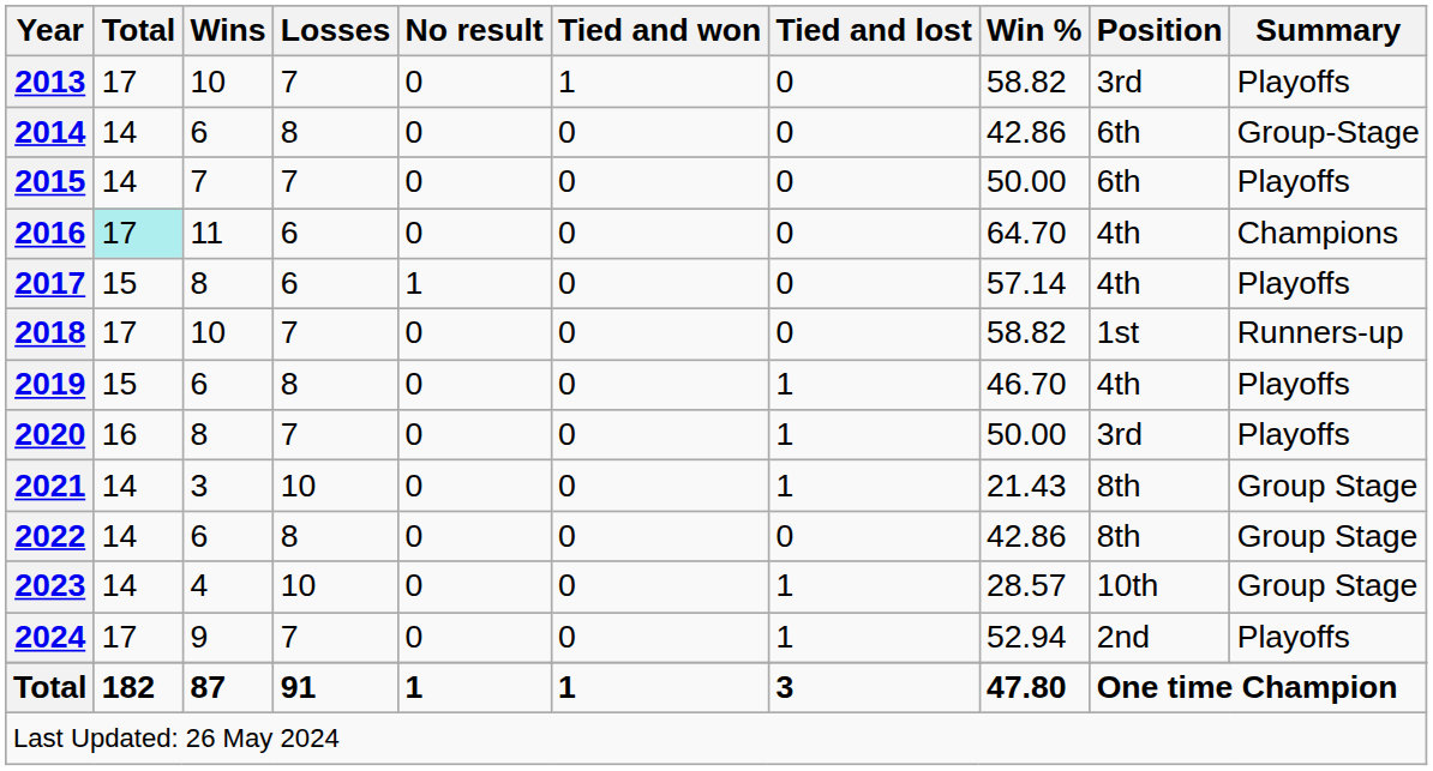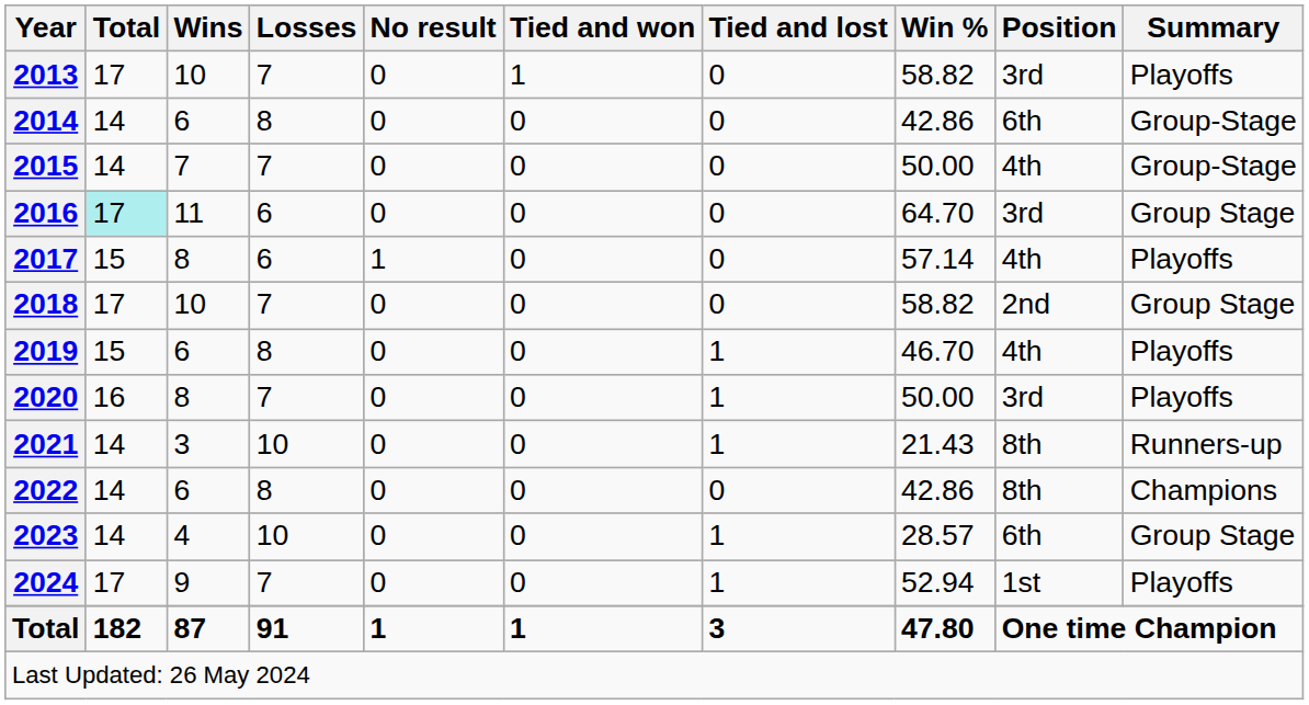2015 | Position: 6th -> 4th
2015 | Summary: Playoffs -> Group-Stage
2016 | Position: 4th -> 3rd
2016 | Summary: Champions -> Group Stage
2018 | Position: 1st -> 2nd
2018 | Summary: Runners-up -> Group Stage
2021 | Summary: Group Stage -> Runners-up
2022 | Summary: Group Stage -> Champions
2023 | Position: 10th -> 6th
2024 | Position: 2nd -> 1st
